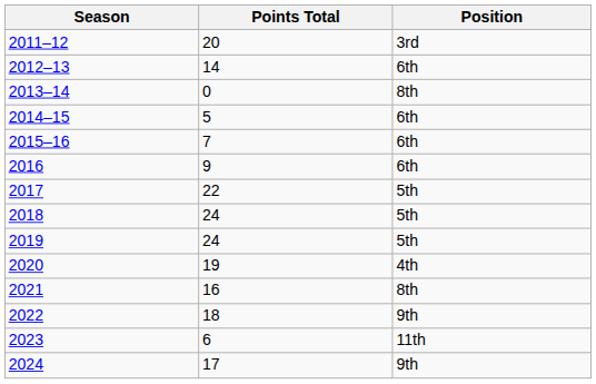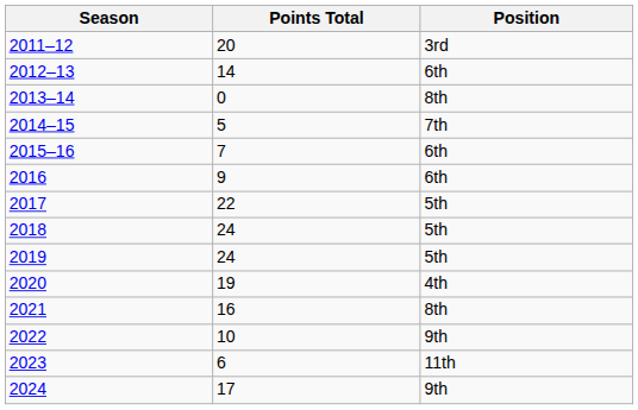2014–15 | Position: 6th -> 7th
2022 | Points Total: 18 -> 10
